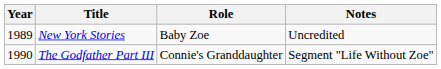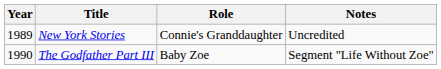New York Stories | Role: Baby Zoe -> Connie's Granddaughter
The Godfather Part III | Role: Connie's Granddaughter -> Baby Zoe
